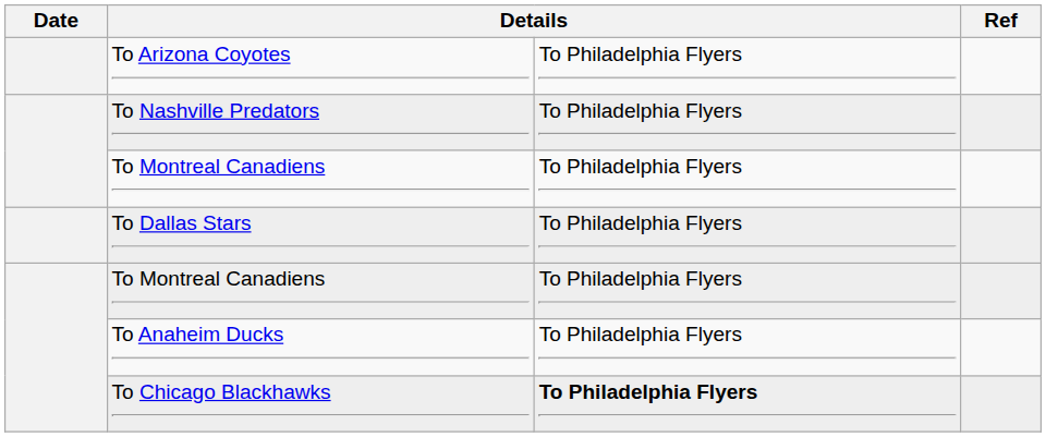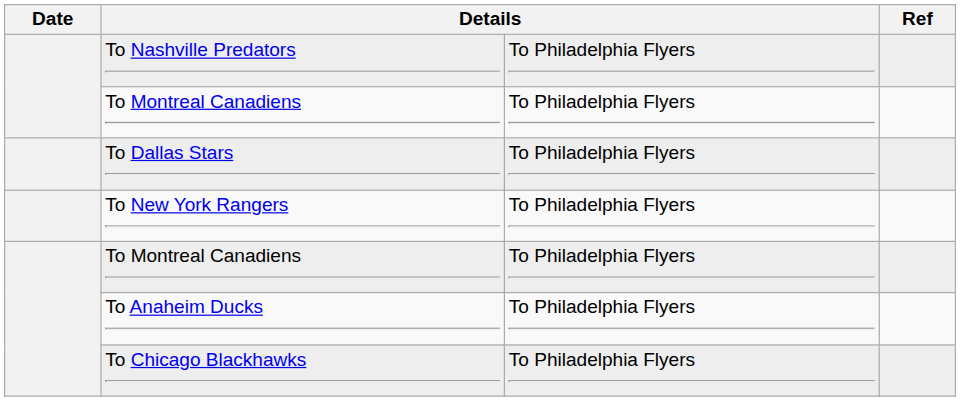- row: To Arizona Coyotes | To Philadelphia Flyers
+ row: To New York Rangers | To Philadelphia Flyers
To Chicago Blackhawks | column 3: bold -> normal
